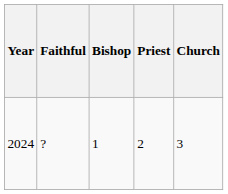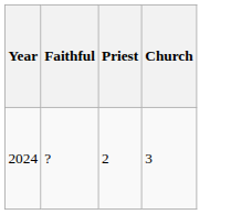- column: Bishop | 1
